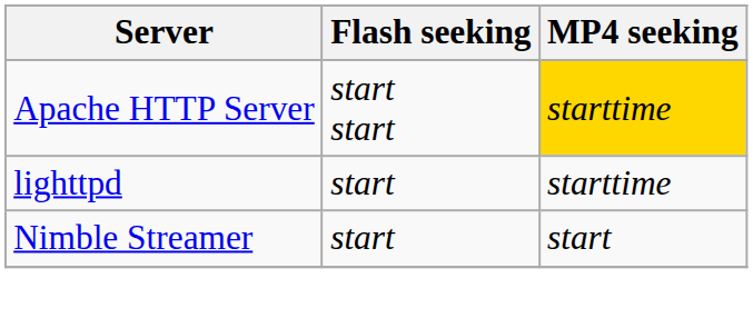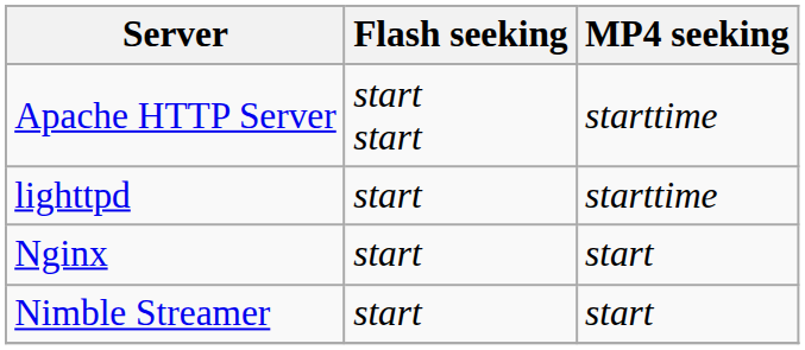Apache HTTP Server | MP4 seeking: gold background -> no background
+ row: Nginx | start | start
